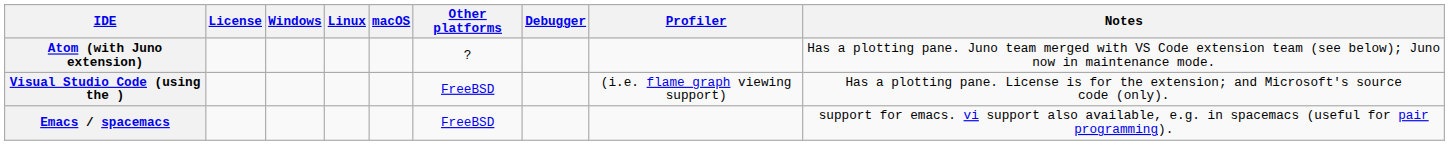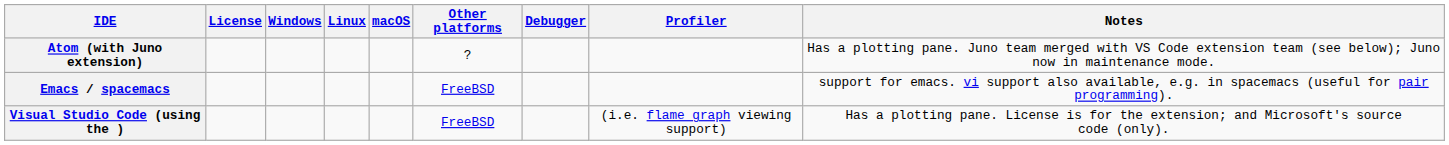rows swapped: Emacs / spacemacs <-> Visual Studio Code (using the )
